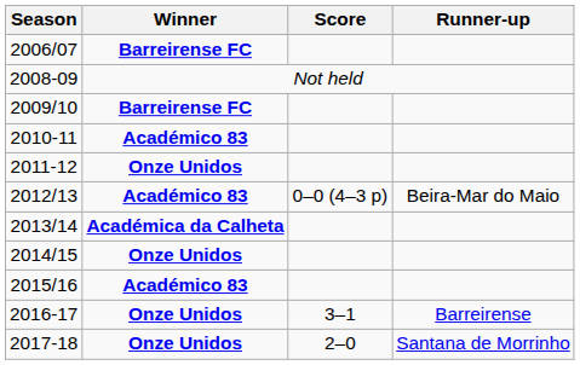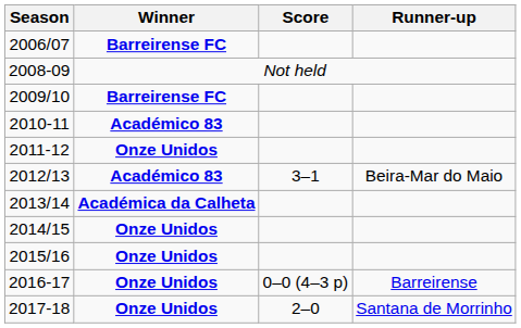2012/13 | Score: 0–0 (4–3 p) -> 3–1
2015/16 | Winner: Académico 83 -> Onze Unidos
2016-17 | Score: 3–1 -> 0–0 (4–3 p)
